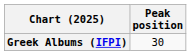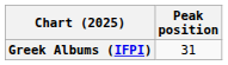Greek Albums (IFPI) | Peak position: 30 -> 31
